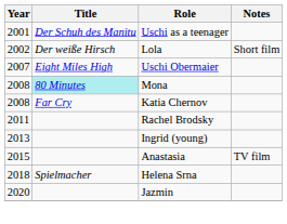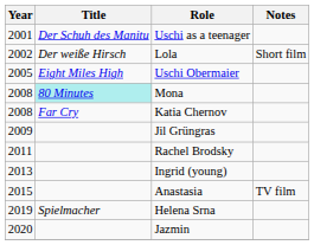Uschi Obermaier | Year: 2007 -> 2005
+ row: 2009 | Jil Grüngras
Helena Srna | Year: 2018 -> 2019
